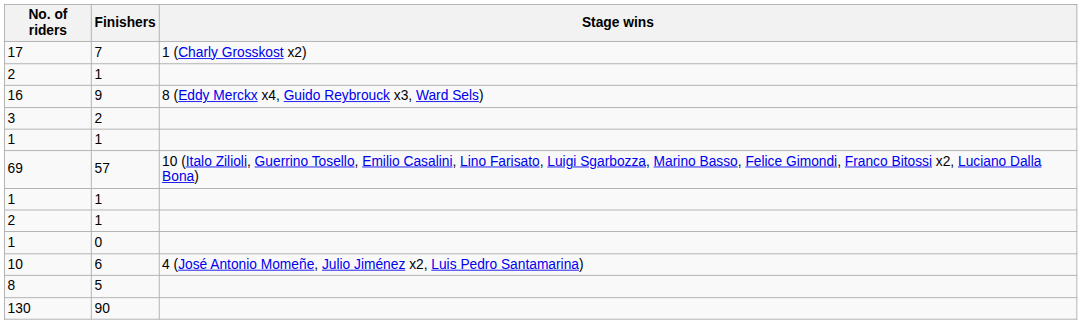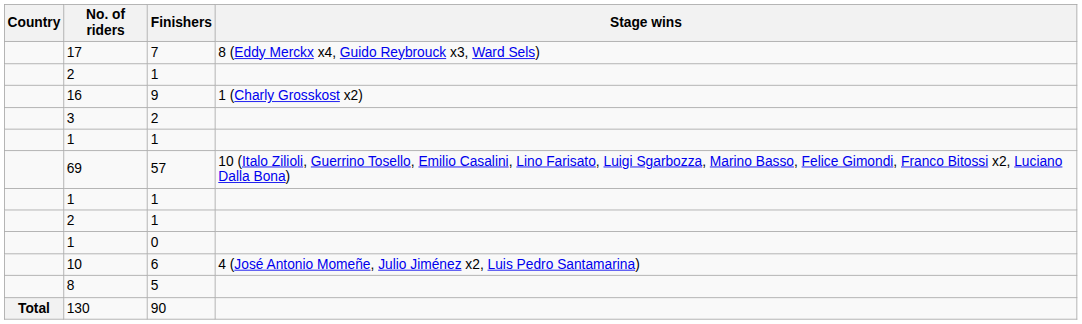+ column: Country | Total
17 | Stage wins: 1 (Charly Grosskost x2) -> 8 (Eddy Merckx x4, Guido Reybrouck x3, Ward Sels)
16 | Stage wins: 8 (Eddy Merckx x4, Guido Reybrouck x3, Ward Sels) -> 1 (Charly Grosskost x2)
